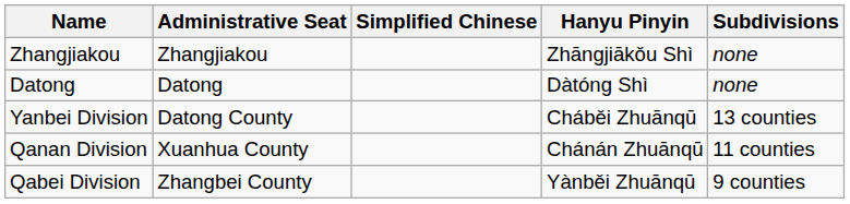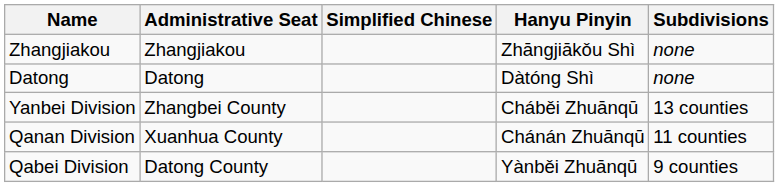Yanbei Division | Administrative Seat: Datong County -> Zhangbei County
Qabei Division | Administrative Seat: Zhangbei County -> Datong County
